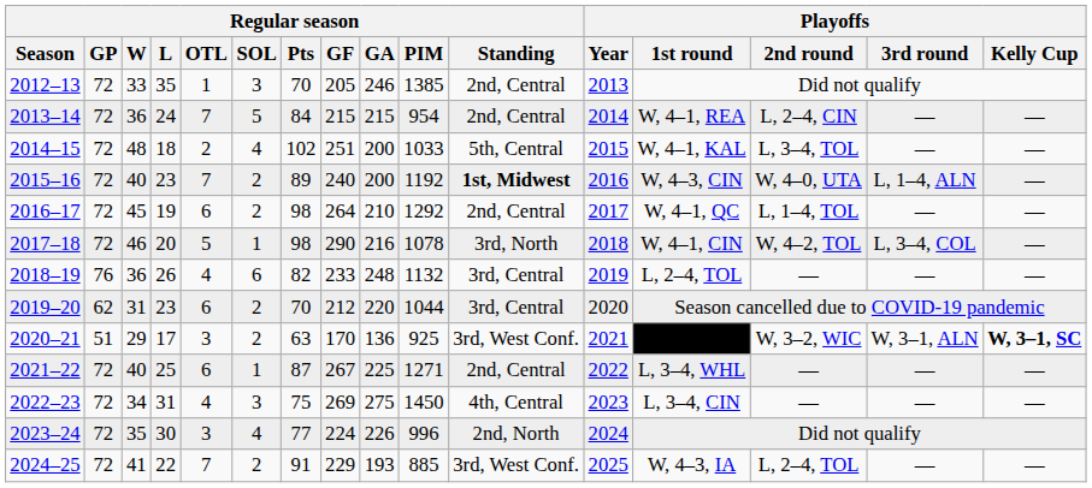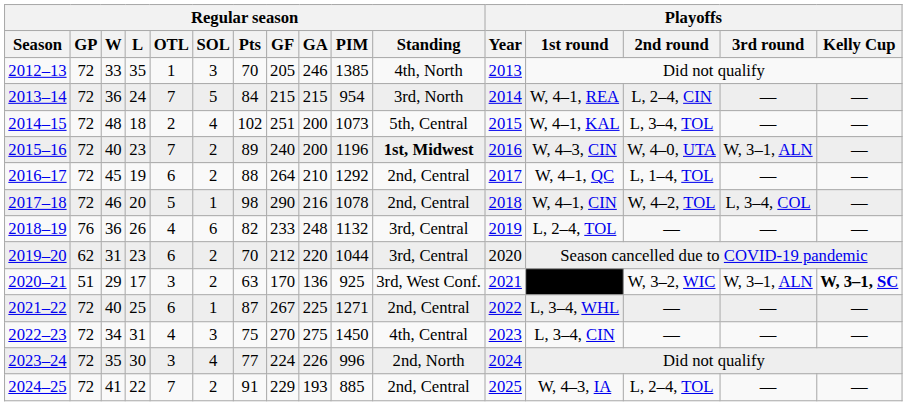2012–13 | Regular season / Standing: 2nd, Central -> 4th, North
2013–14 | Regular season / Standing: 2nd, Central -> 3rd, North
2014–15 | Regular season / PIM: 1033 -> 1073
2015–16 | Regular season / PIM: 1192 -> 1196
2015–16 | Playoffs / 3rd round: L, 1–4, ALN -> W, 3–1, ALN
2016–17 | Regular season / Pts: 98 -> 88
2017–18 | Regular season / Standing: 3rd, North -> 2nd, Central
2022–23 | Regular season / GF: 269 -> 270
2024–25 | Regular season / Standing: 3rd, West Conf. -> 2nd, Central
